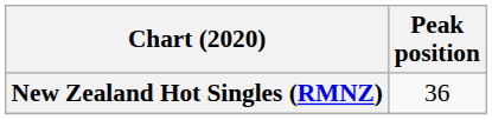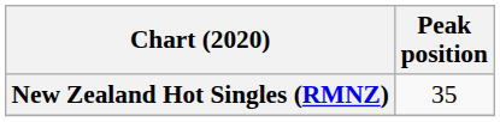New Zealand Hot Singles (RMNZ) | Peak position: 36 -> 35
